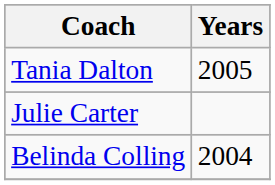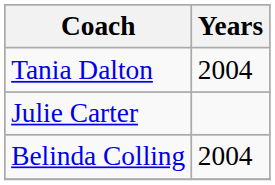Tania Dalton | Years: 2005 -> 2004
